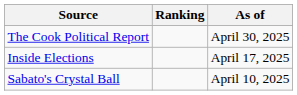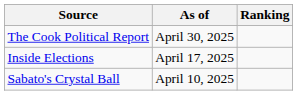columns swapped: Ranking <-> As of
